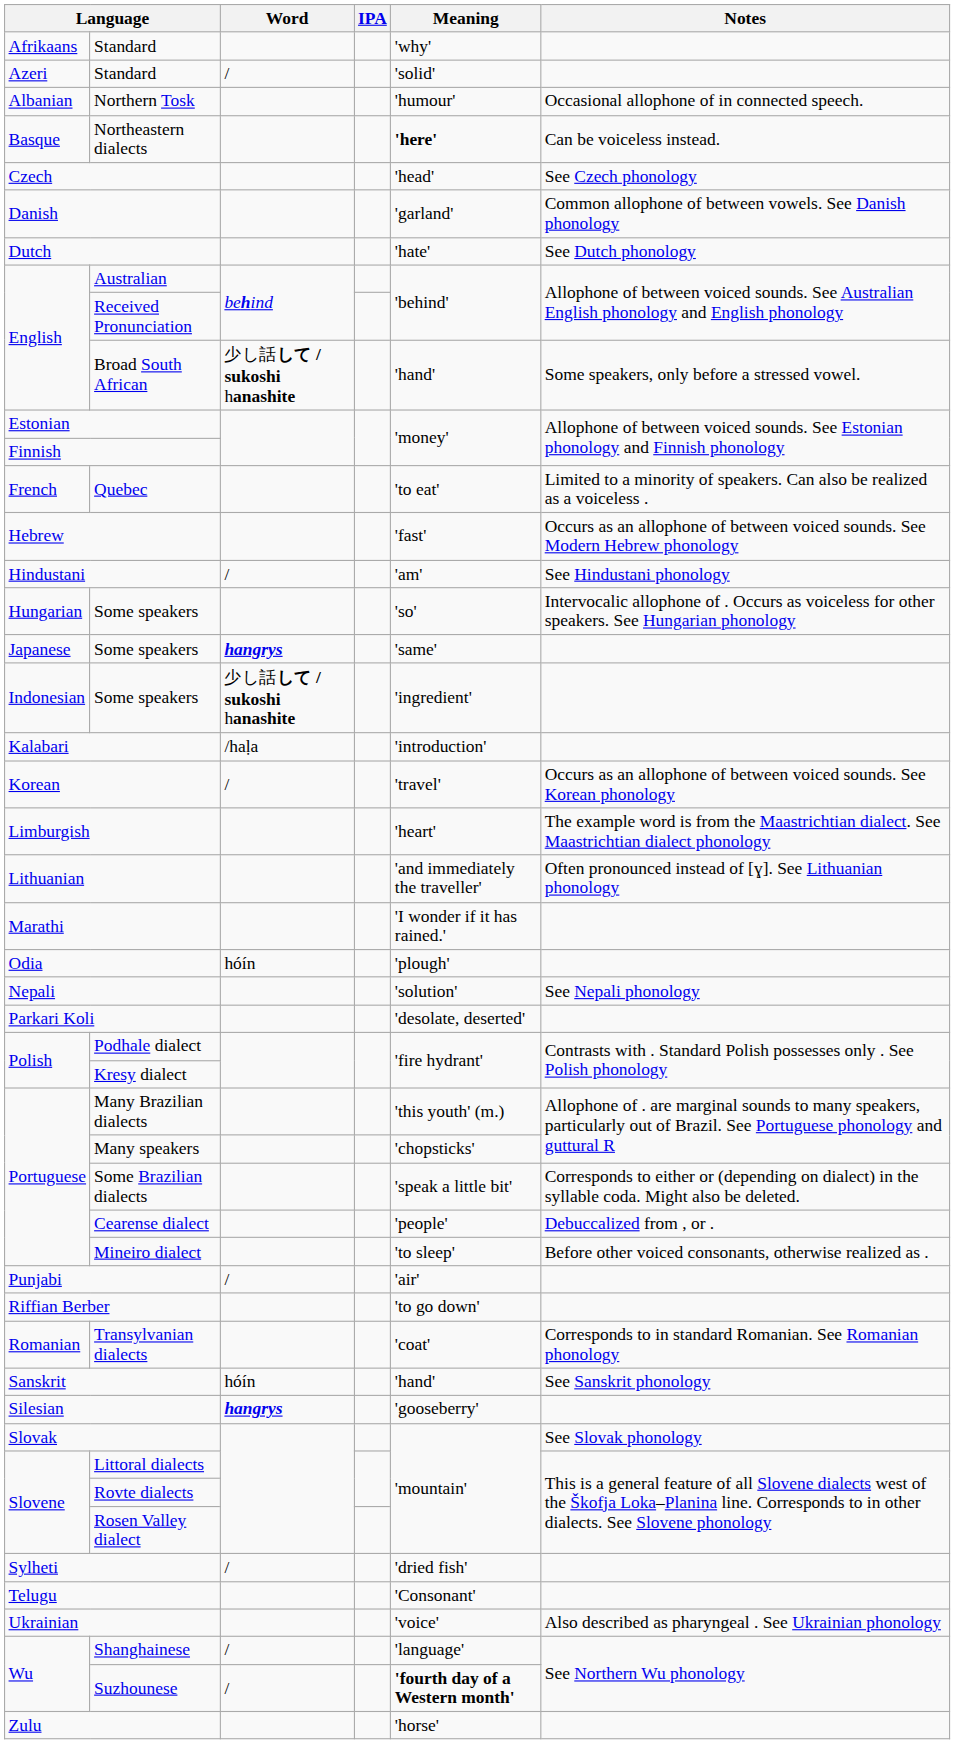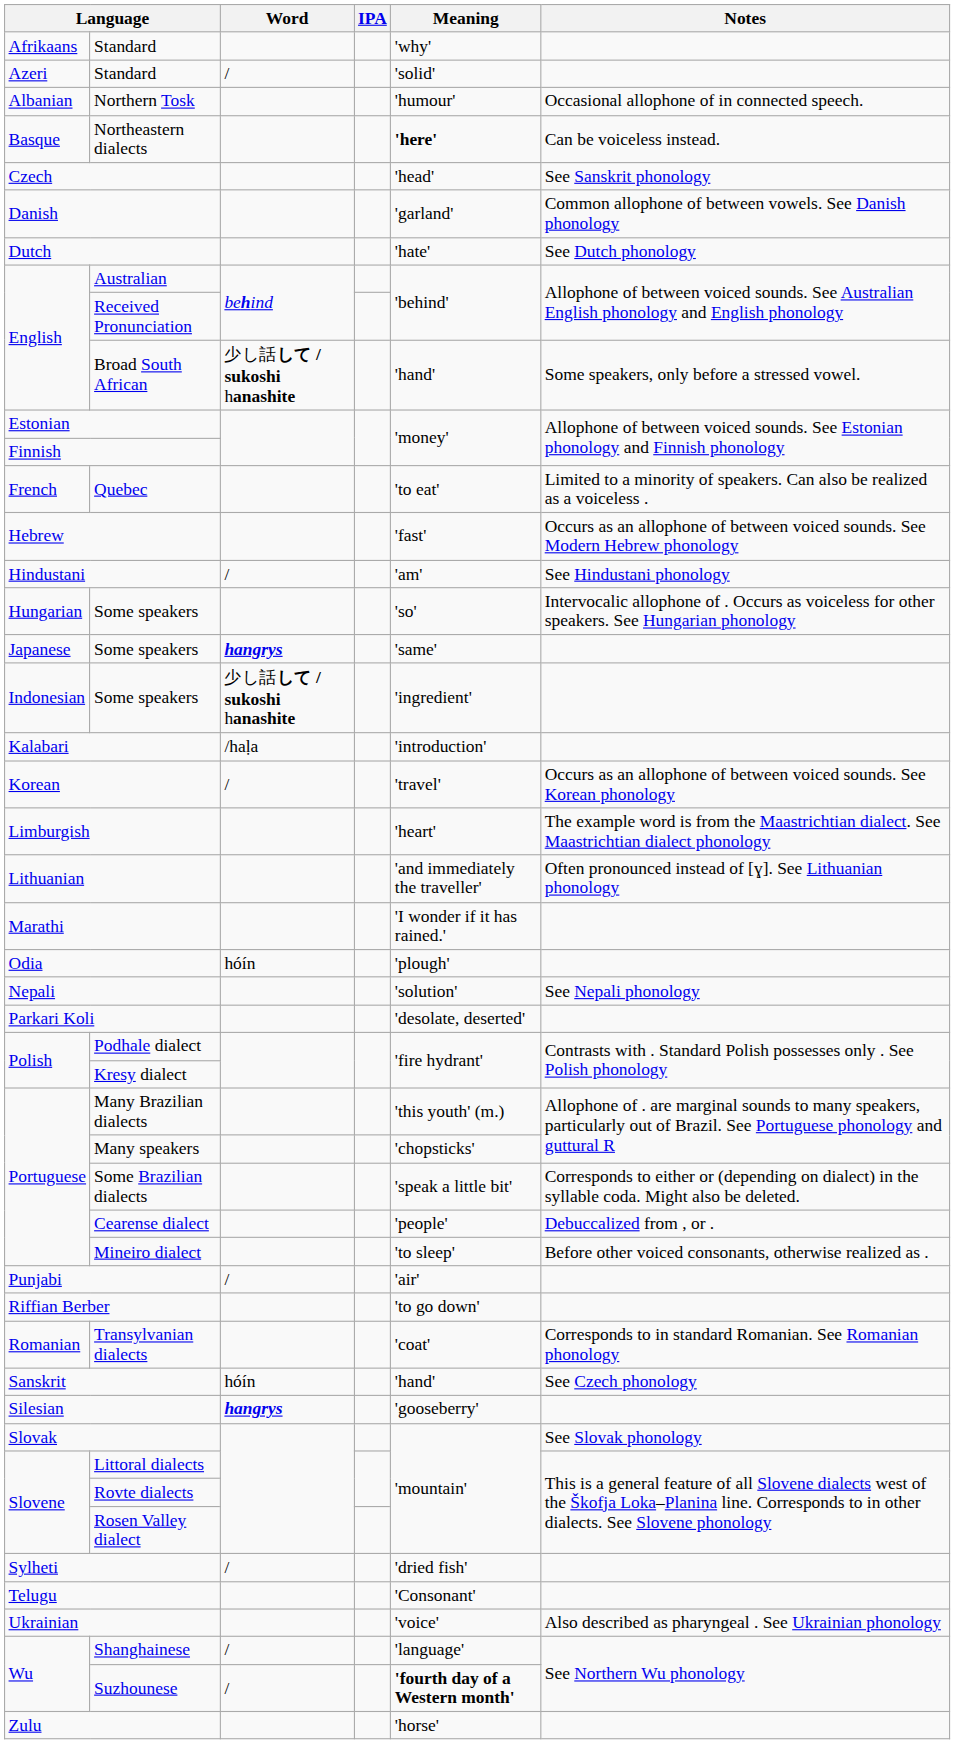Czech | Notes: See Czech phonology -> See Sanskrit phonology
Sanskrit | Notes: See Sanskrit phonology -> See Czech phonology
